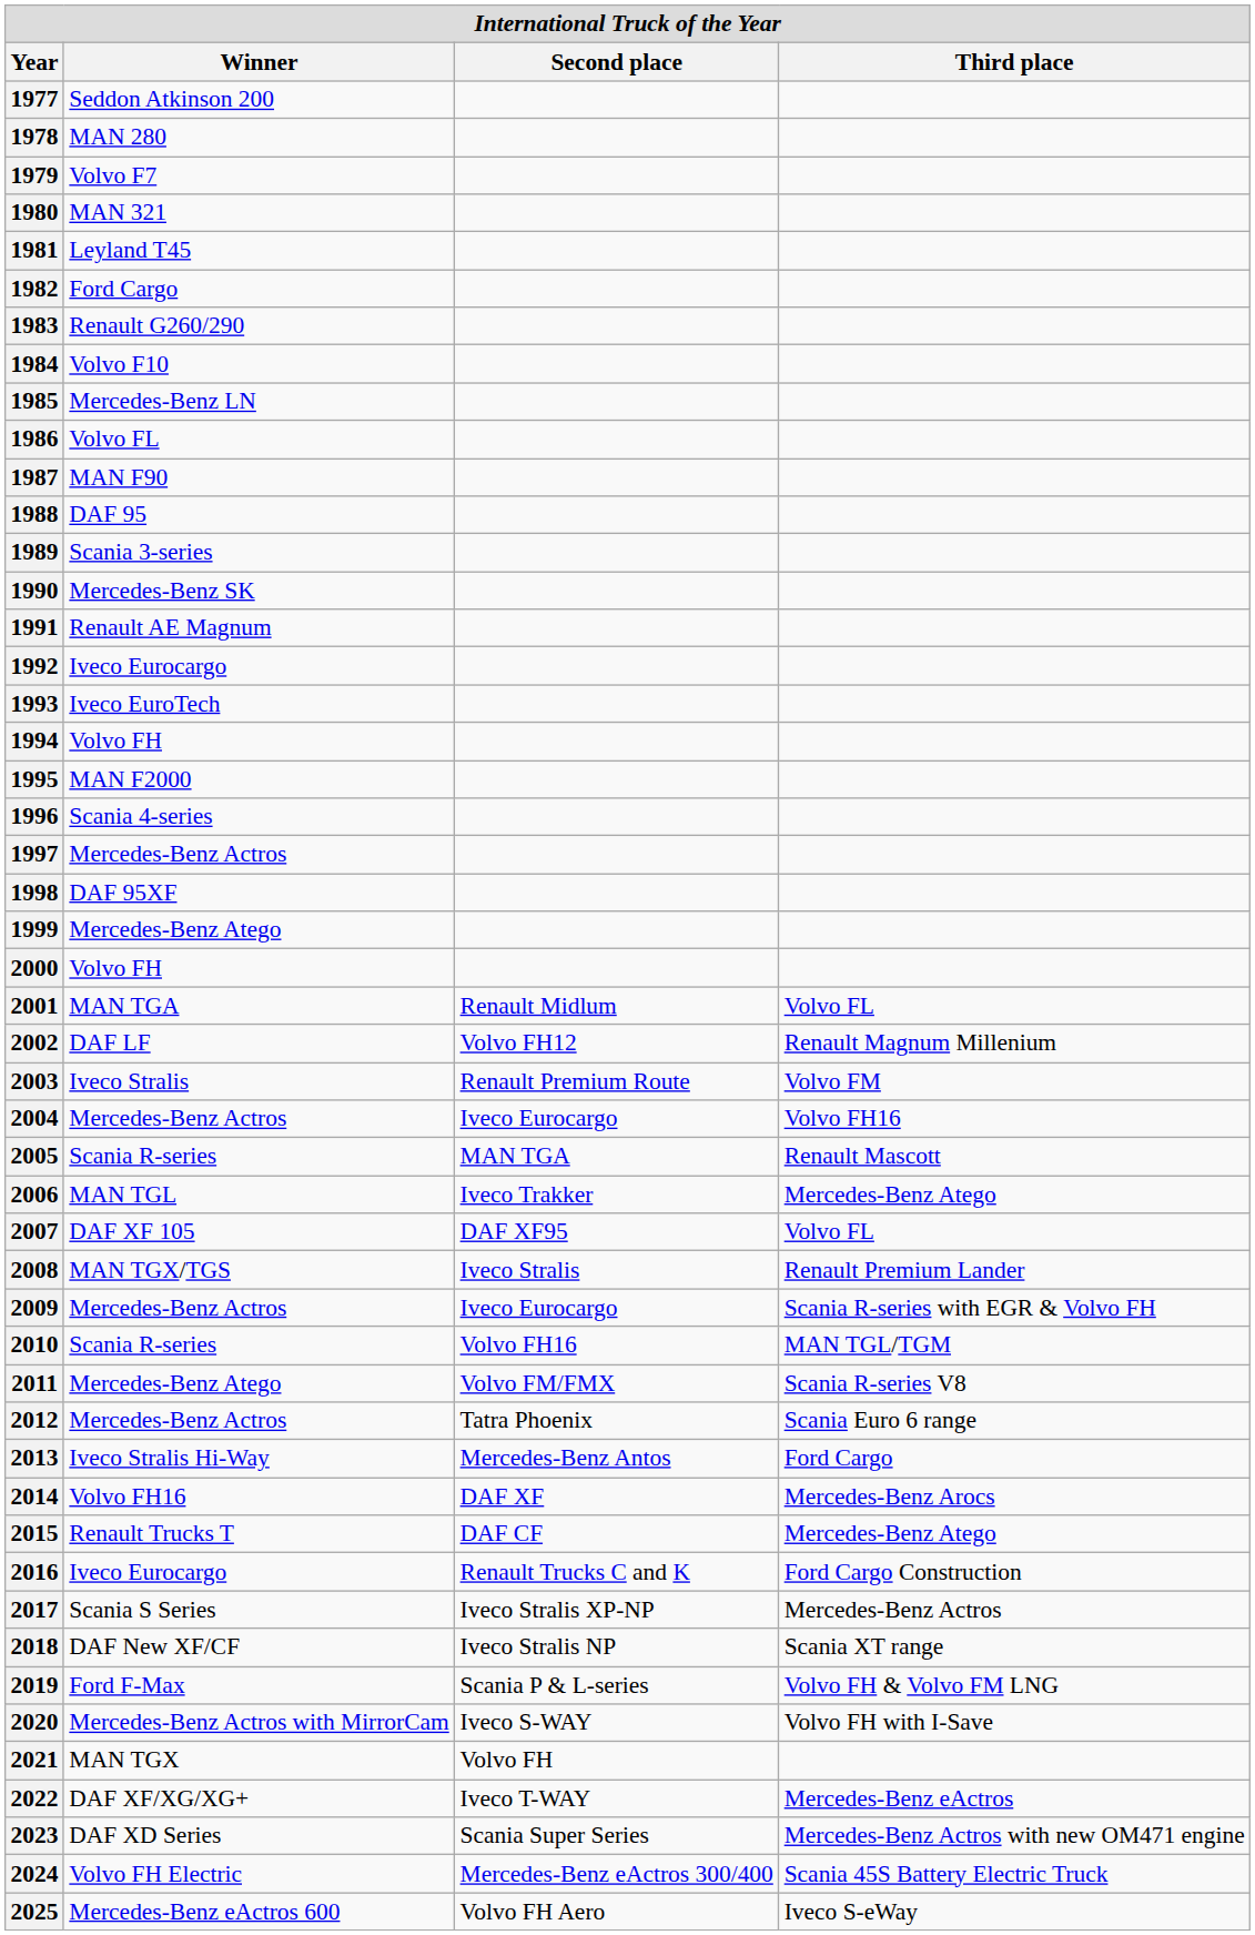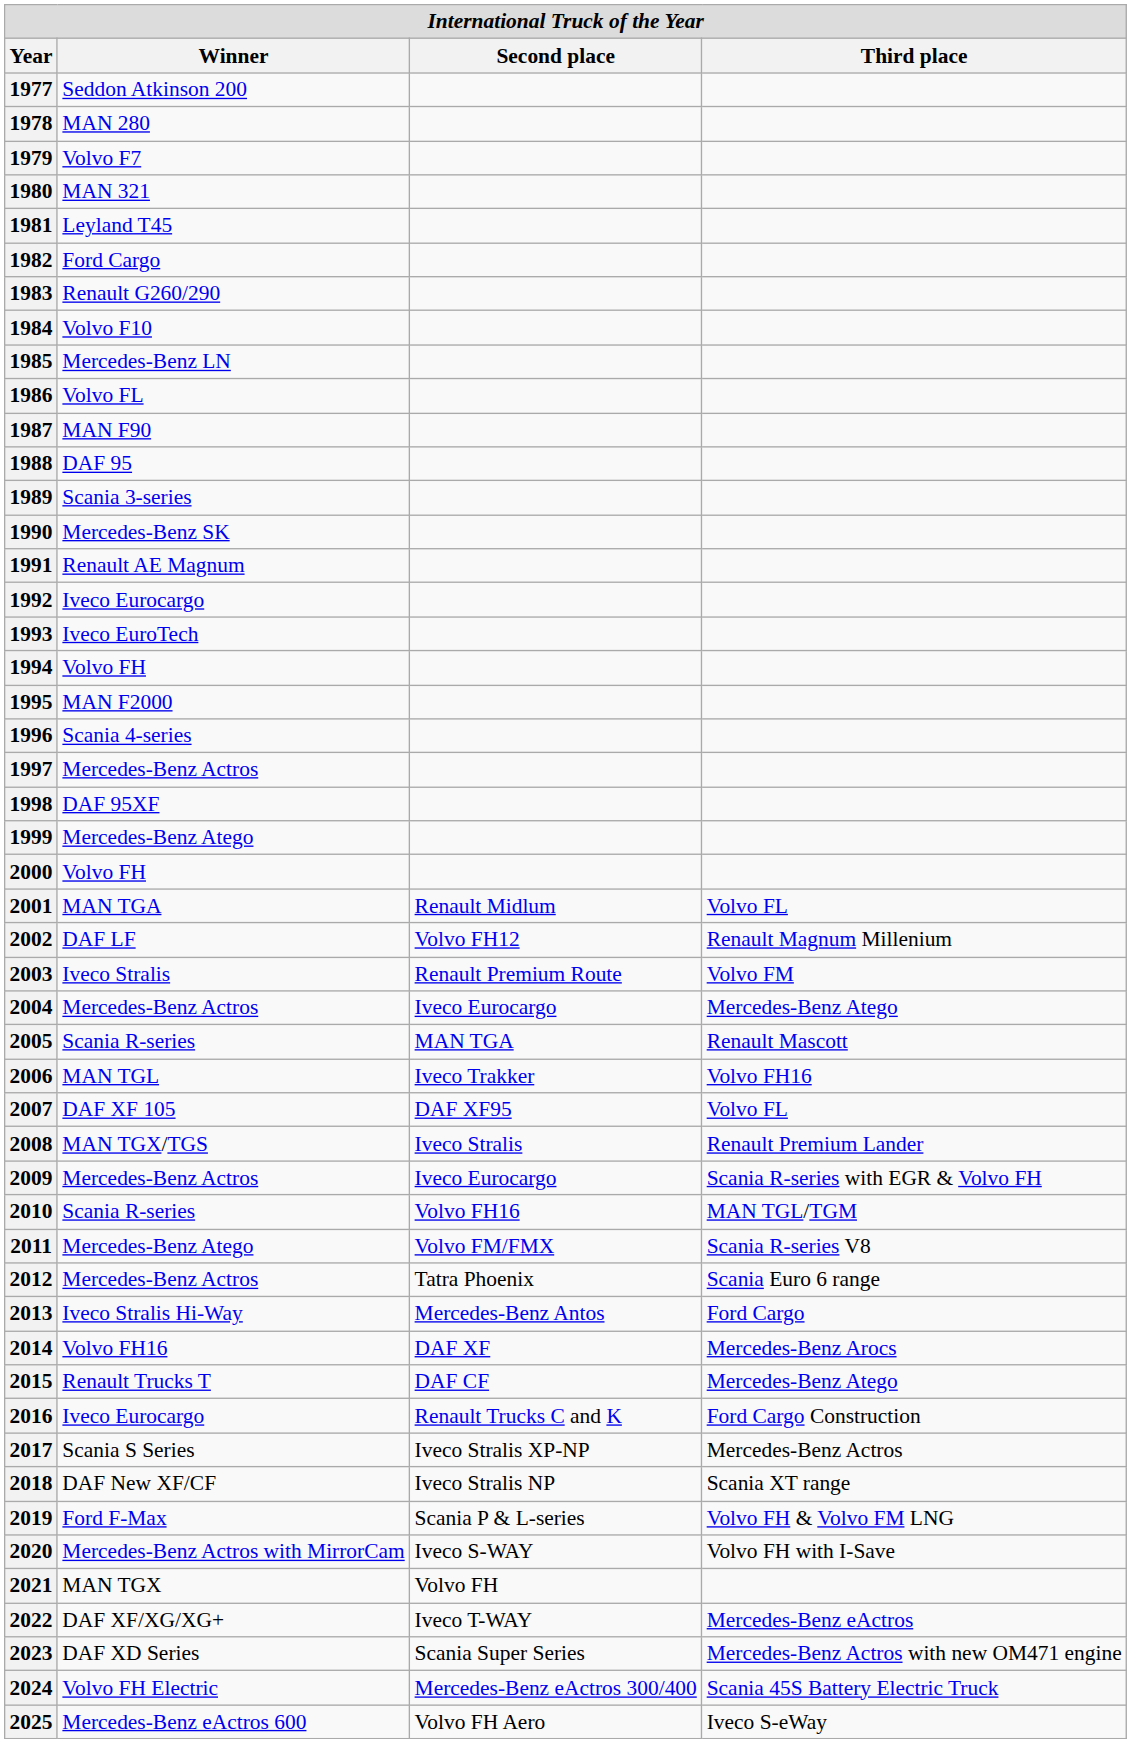2004 | Third place: Volvo FH16 -> Mercedes-Benz Atego
2006 | Third place: Mercedes-Benz Atego -> Volvo FH16
